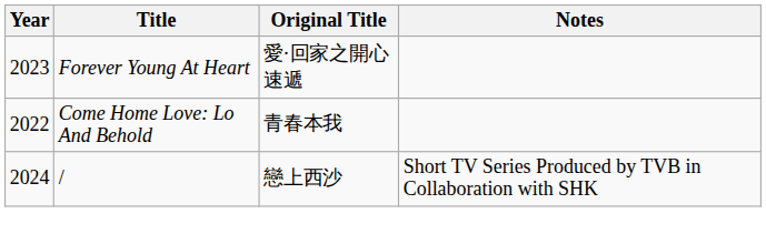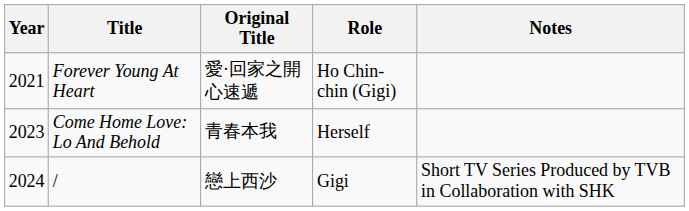+ column: Role | Ho Chin-chin (Gigi) | Herself | Gigi
Forever Young At Heart | Year: 2023 -> 2021
Come Home Love: Lo And Behold | Year: 2022 -> 2023
